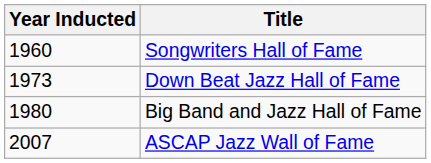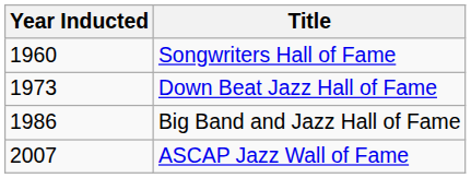Big Band and Jazz Hall of Fame | Year Inducted: 1980 -> 1986
